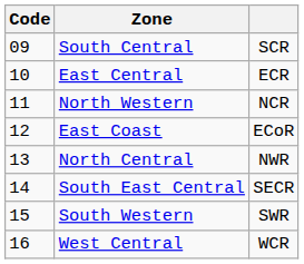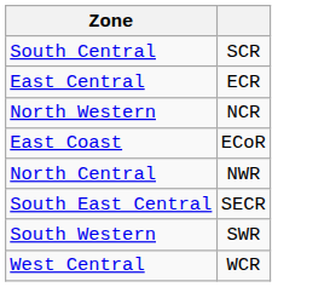- column: Code | 09 | 10 | 11 | 12 | 13 | 14 | 15 | 16
